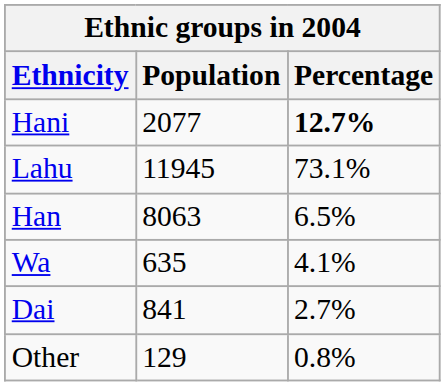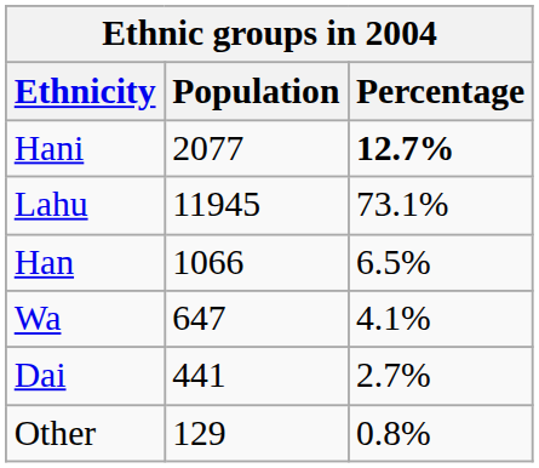Han | Population: 8063 -> 1066
Wa | Population: 635 -> 647
Dai | Population: 841 -> 441
